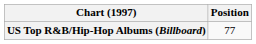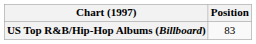US Top R&B/Hip-Hop Albums (Billboard) | Position: 77 -> 83
